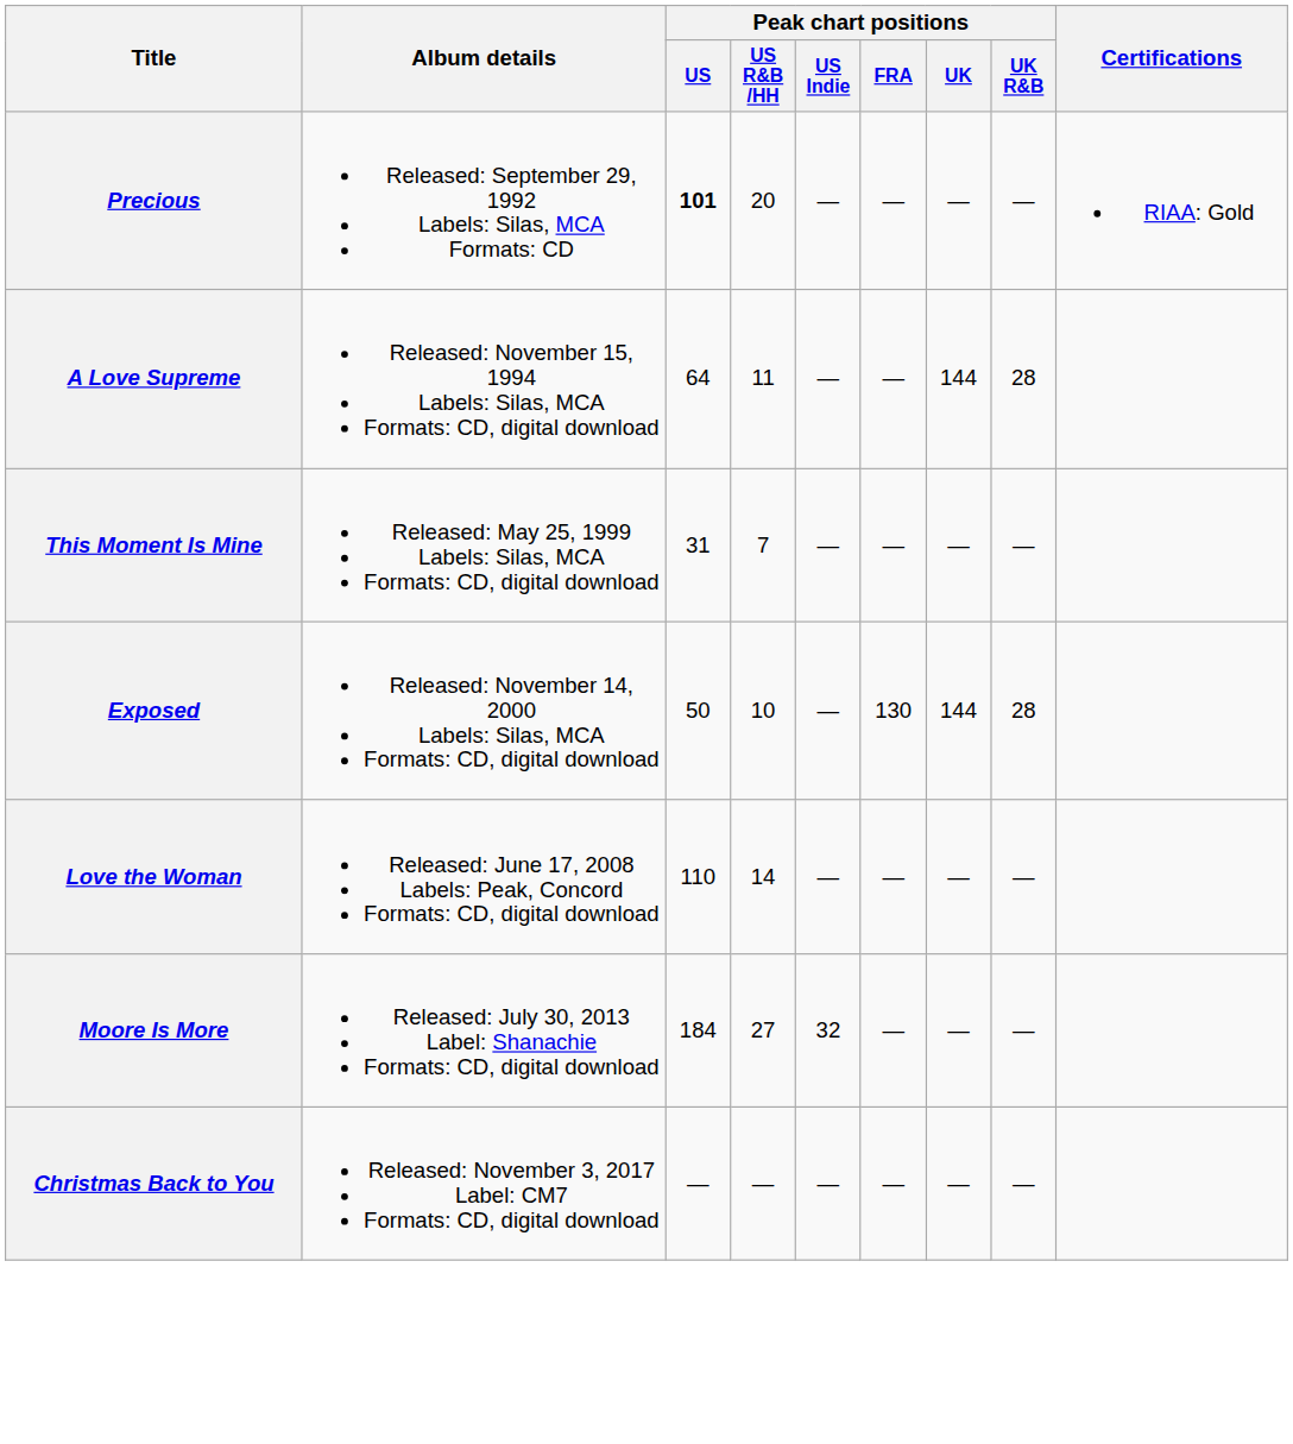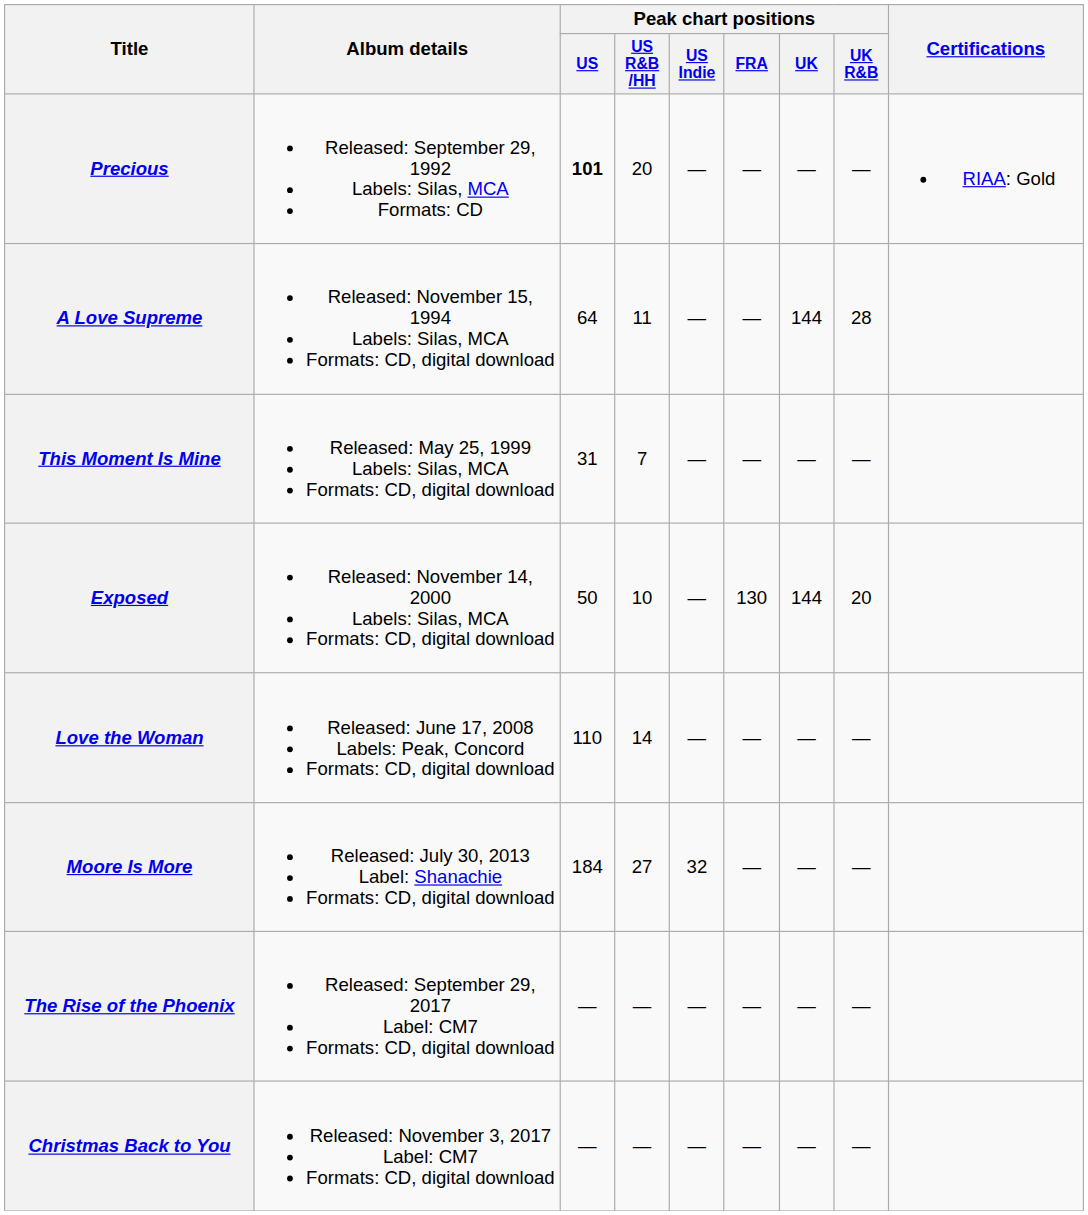Exposed | Peak chart positions / UK R&B: 28 -> 20
+ row: The Rise of the Phoenix | Released: September 29, 2017 Label: CM7 Formats: CD, digital download | — | — | — | — | — | —
